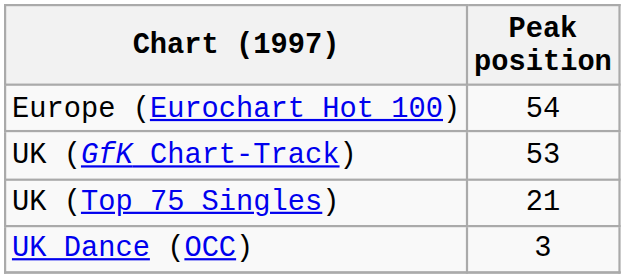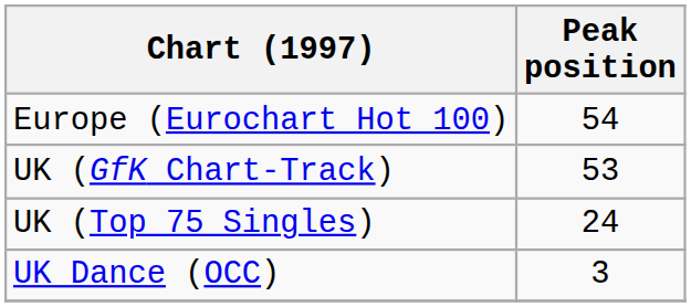UK (Top 75 Singles) | Peak position: 21 -> 24
